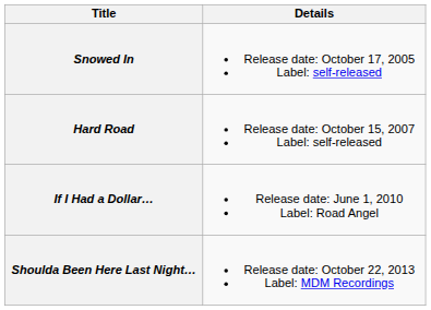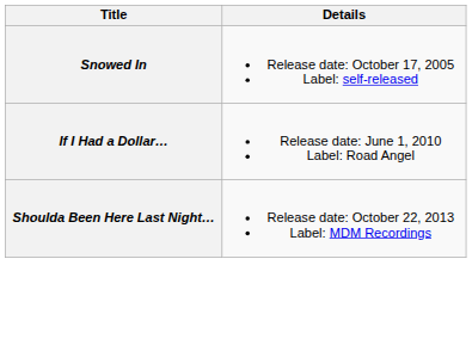- row: Hard Road | Release date: October 15, 2007 Label: self-released
